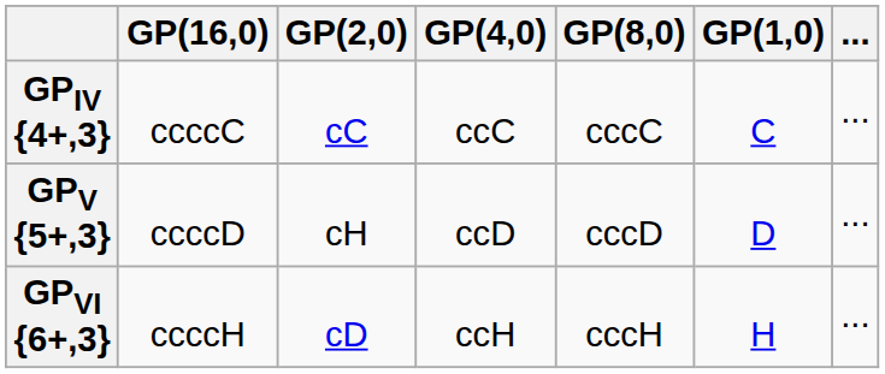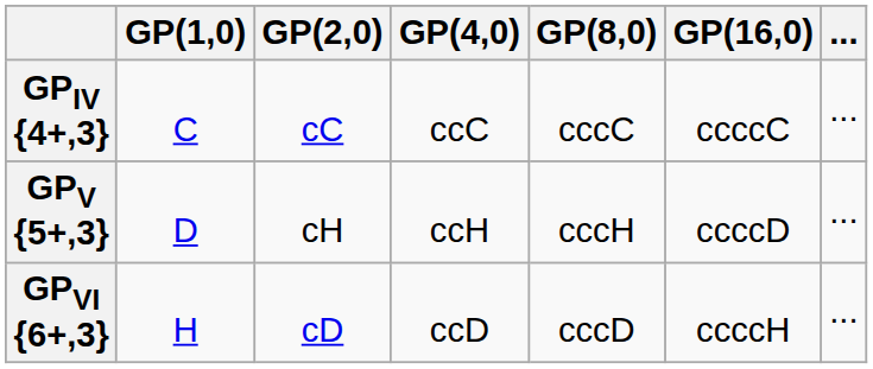columns swapped: GP(1,0) <-> GP(16,0)
GPV {5+,3} | GP(4,0): ccD -> ccH
GPV {5+,3} | GP(8,0): cccD -> cccH
GPVI {6+,3} | GP(4,0): ccH -> ccD
GPVI {6+,3} | GP(8,0): cccH -> cccD
